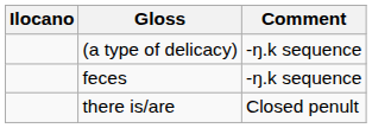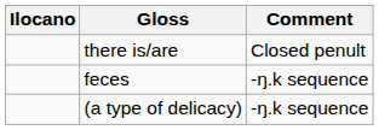rows swapped: there is/are <-> (a type of delicacy)
